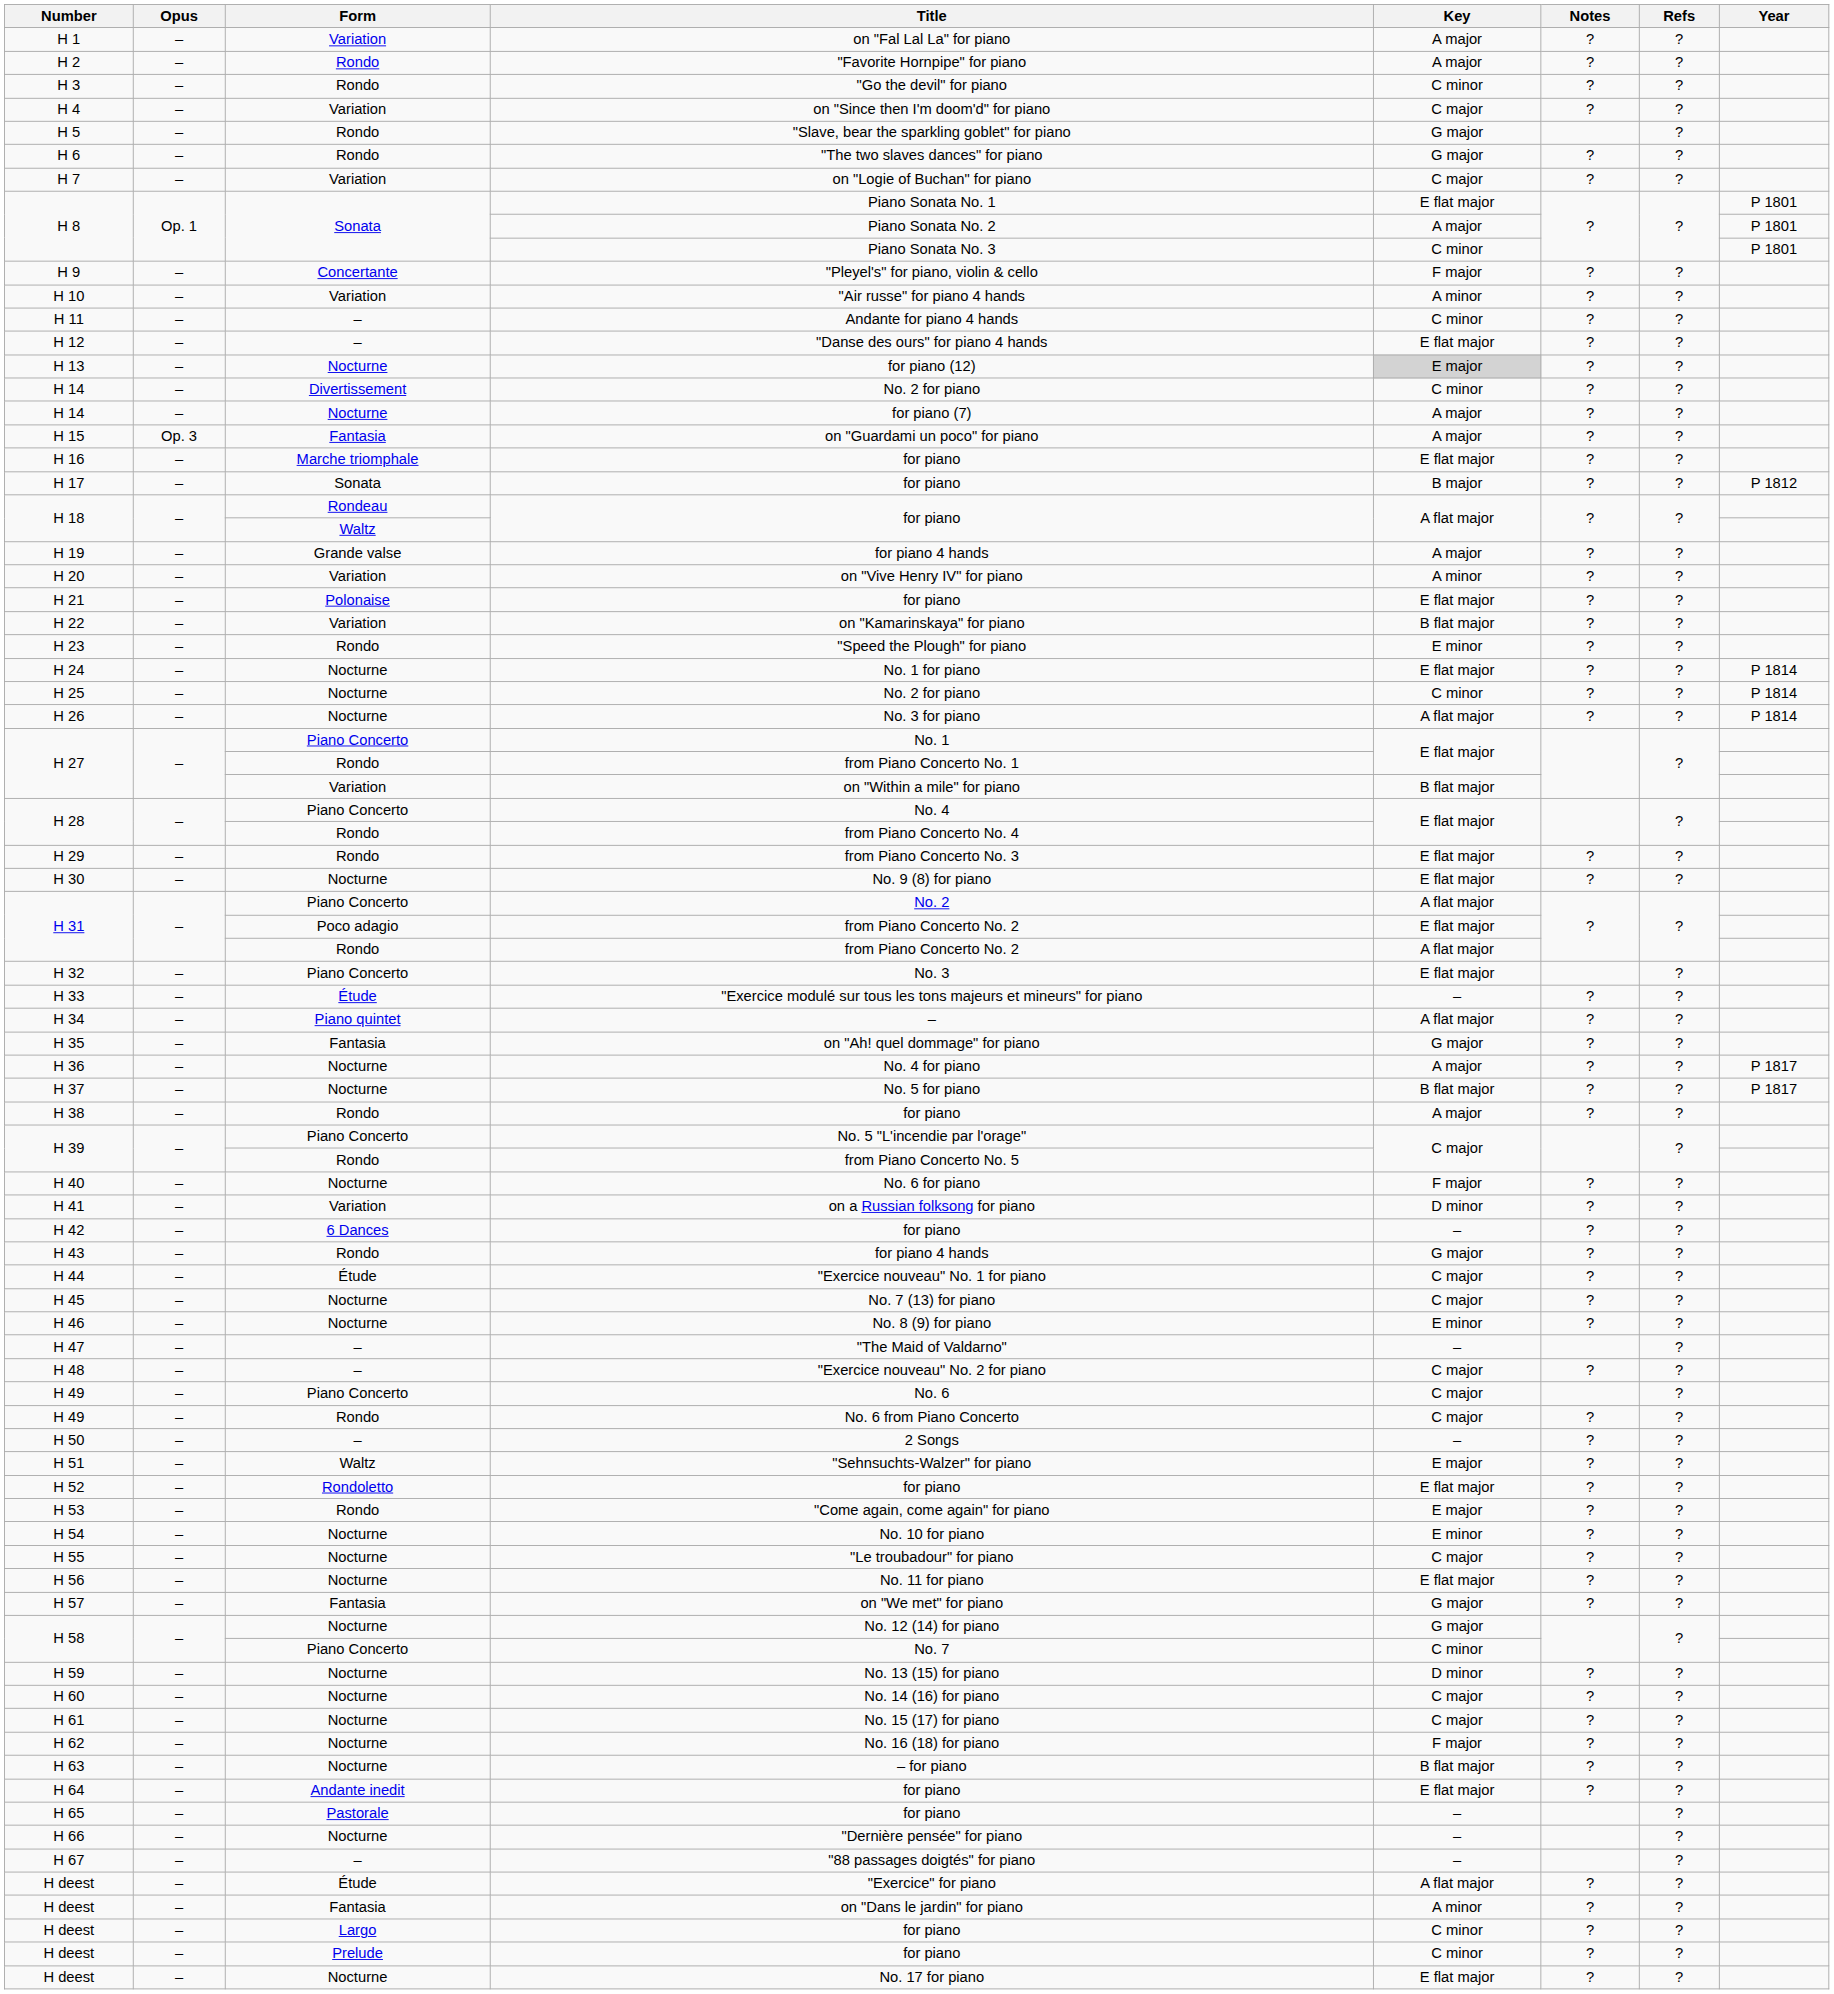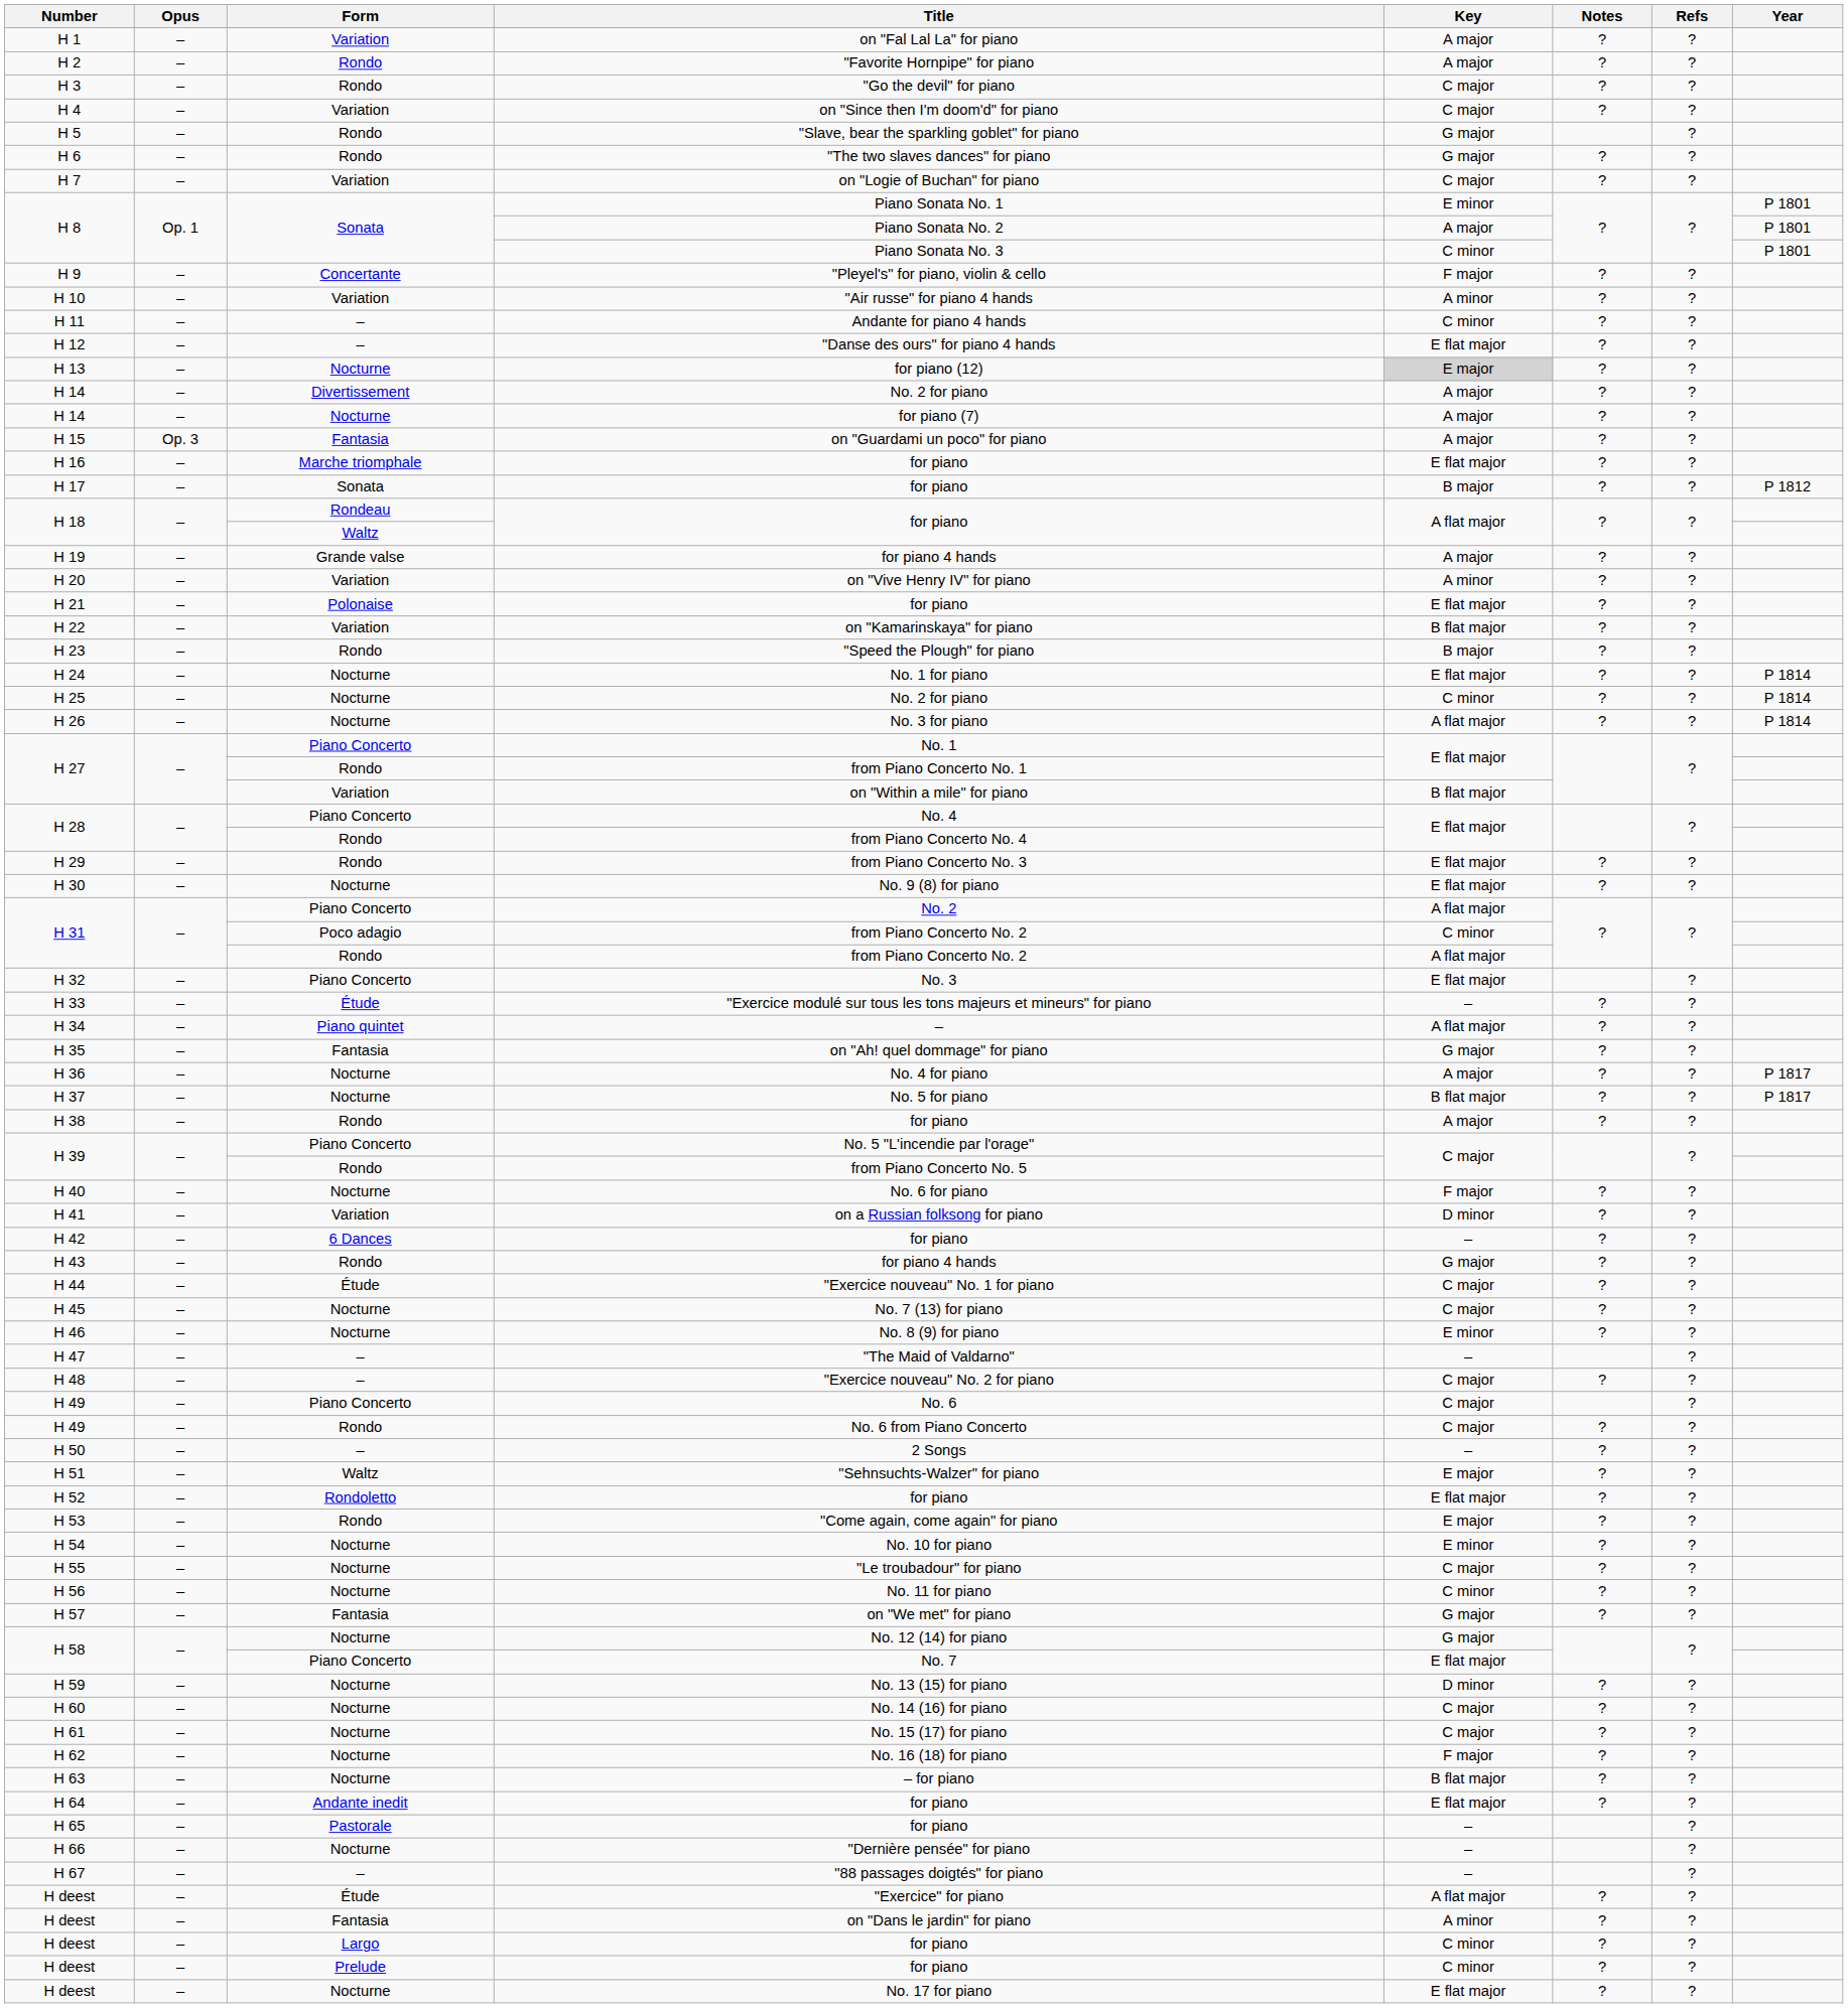"Go the devil" for piano | Key: C minor -> C major
Piano Sonata No. 1 | Key: E flat major -> E minor
Divertissement / No. 2 for piano | Key: C minor -> A major
"Speed the Plough" for piano | Key: E minor -> B major
Poco adagio / from Piano Concerto No. 2 | Key: E flat major -> C minor
No. 11 for piano | Key: E flat major -> C minor
No. 7 | Key: C minor -> E flat major
